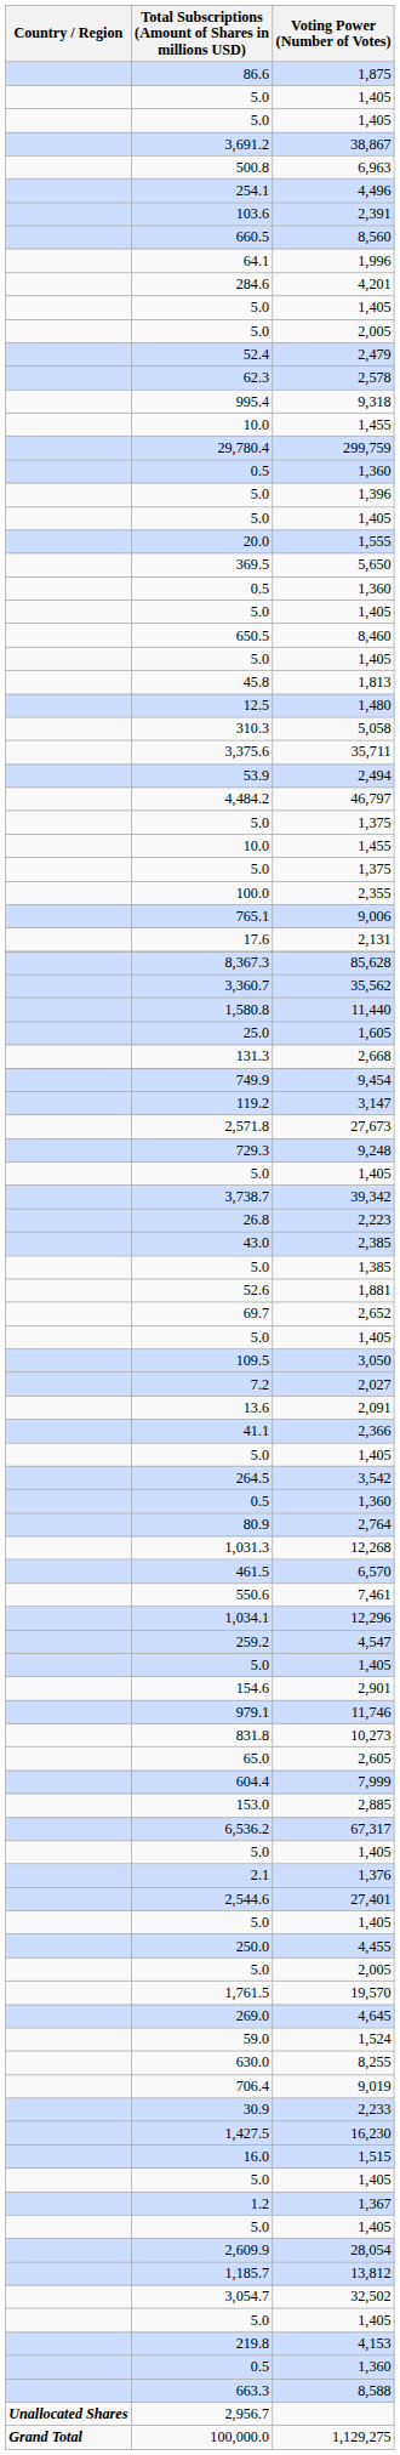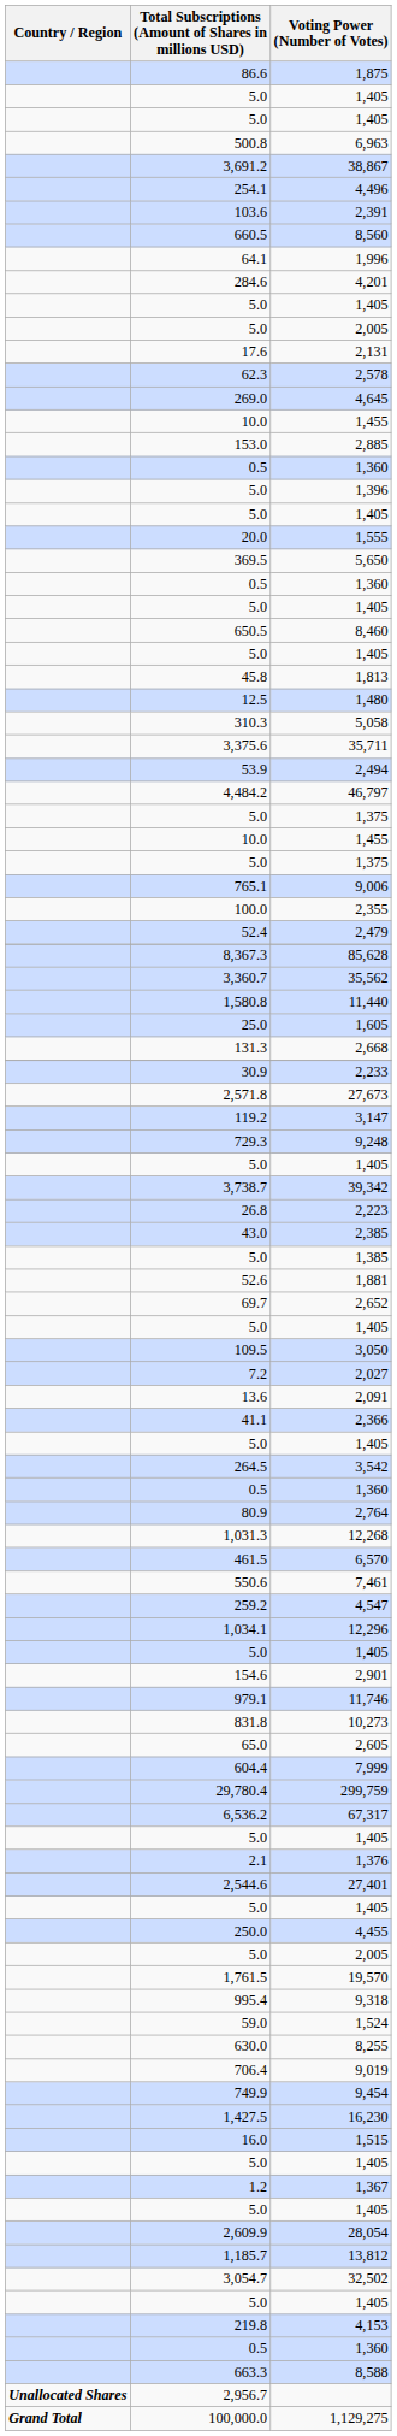rows swapped: 38,867 <-> 6,963
rows swapped: 2,479 <-> 2,131
rows swapped: 9,318 <-> 4,645
rows swapped: 299,759 <-> 2,885
rows swapped: 9,006 <-> 2,355
rows swapped: 9,454 <-> 2,233
rows swapped: 27,673 <-> 3,147
rows swapped: 4,547 <-> 12,296
